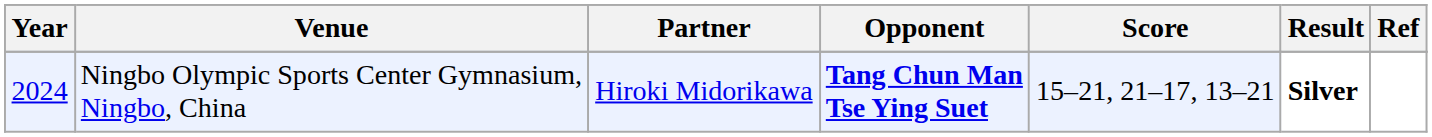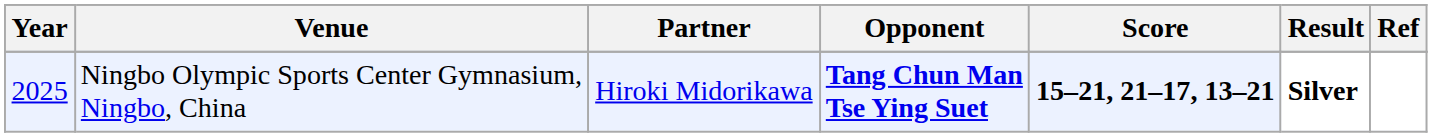Ningbo Olympic Sports Center Gymnasium, Ningbo, China | Year: 2024 -> 2025
Ningbo Olympic Sports Center Gymnasium, Ningbo, China | Score: normal -> bold
